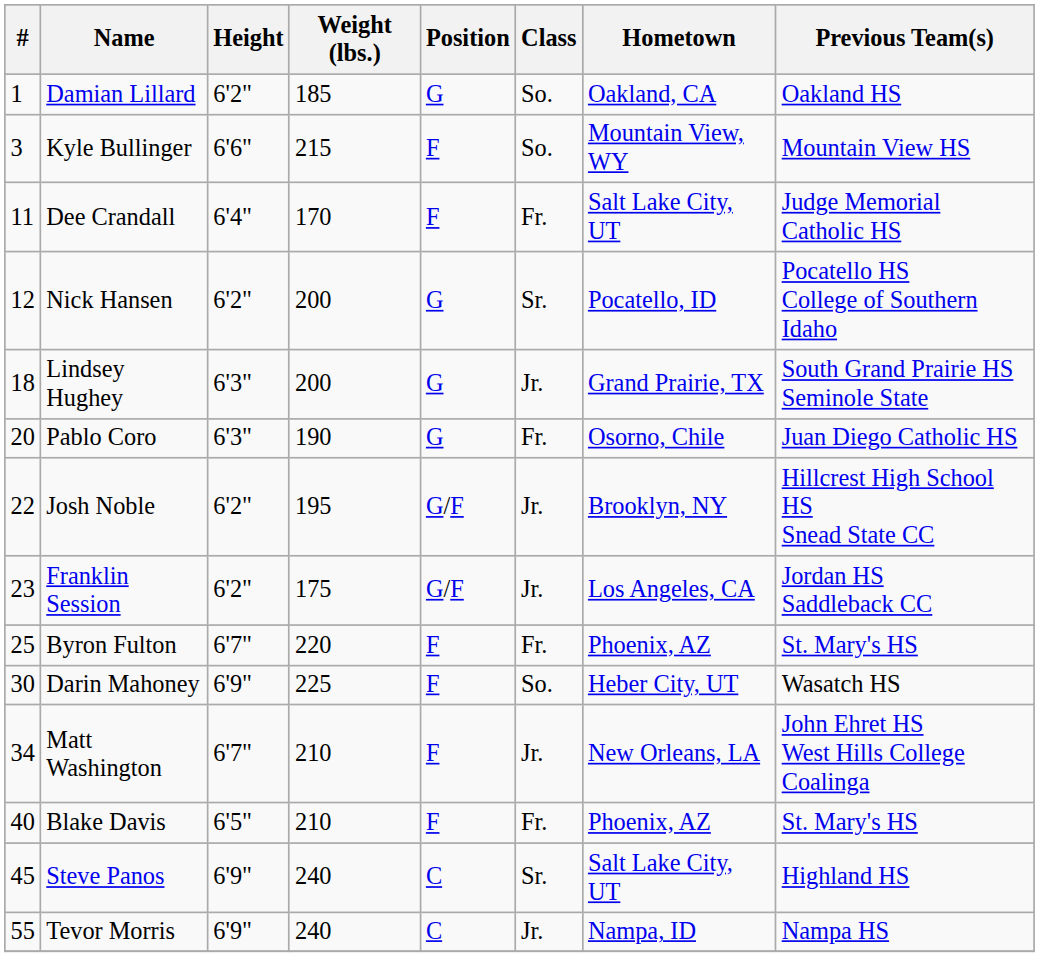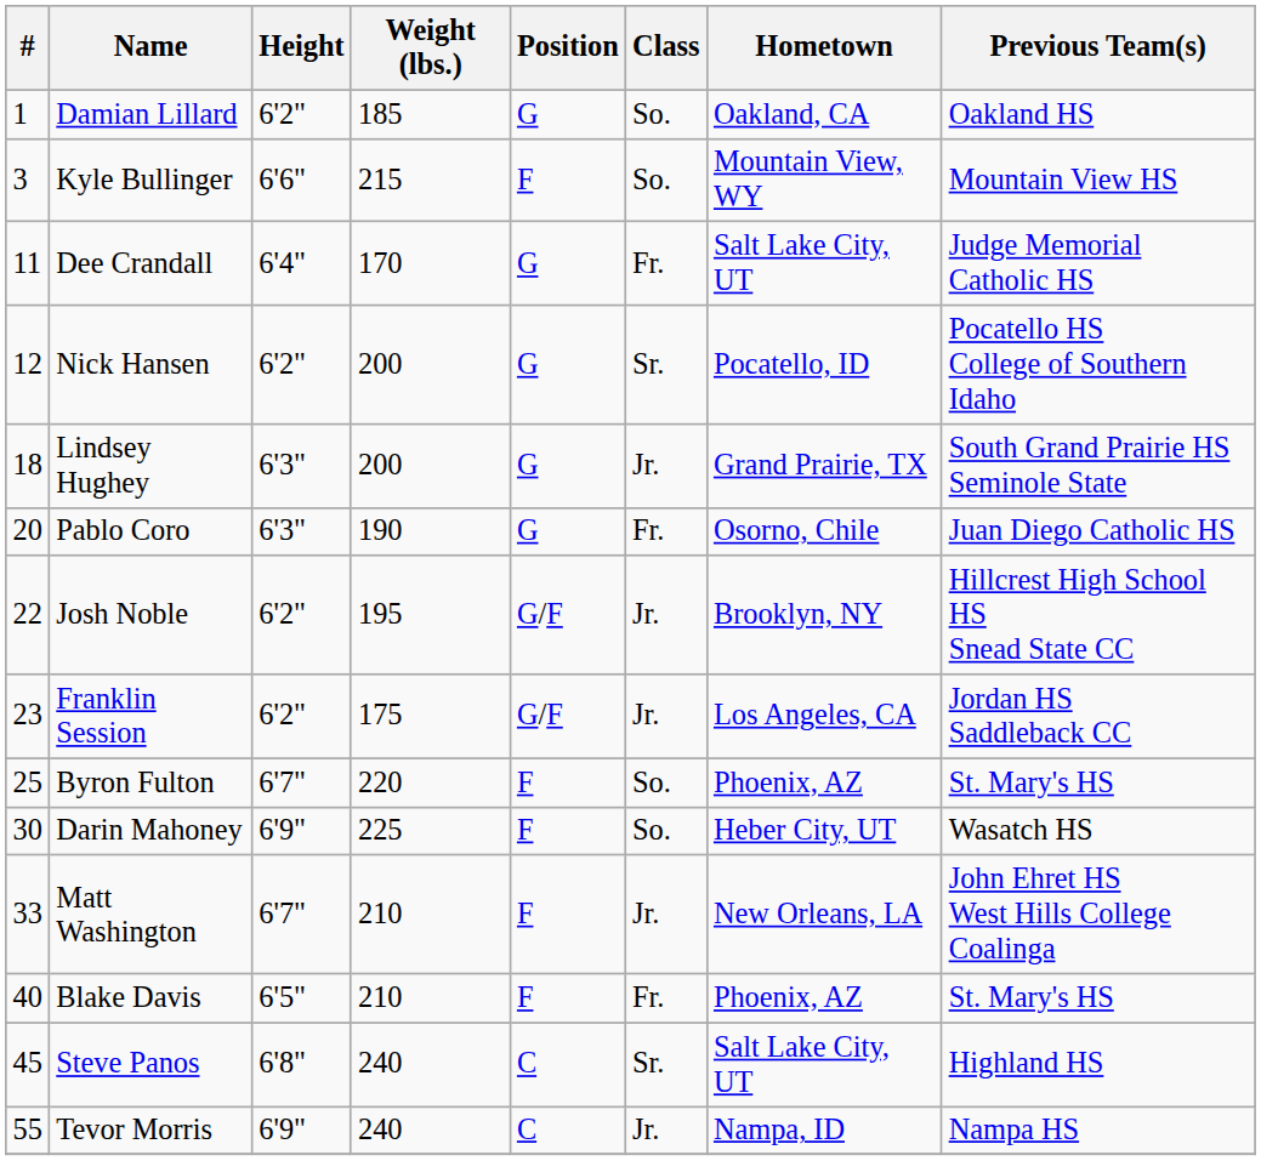Dee Crandall | Position: F -> G
Byron Fulton | Class: Fr. -> So.
Matt Washington | #: 34 -> 33
Steve Panos | Height: 6'9" -> 6'8"
